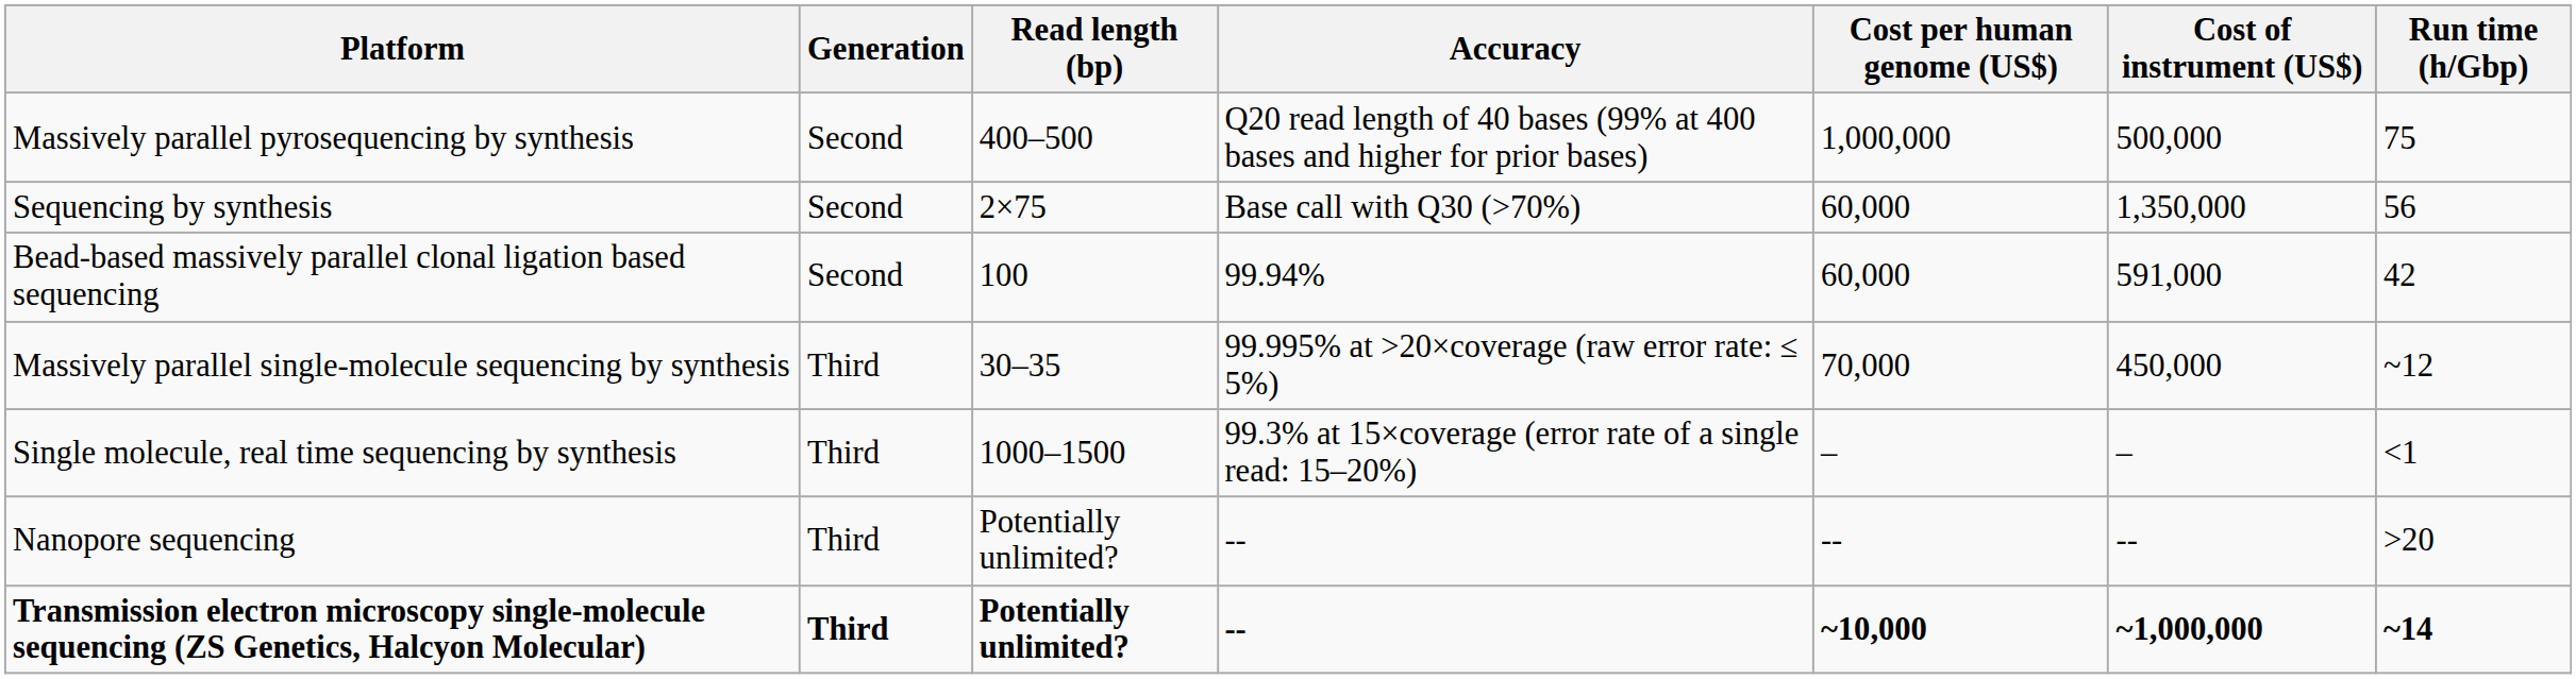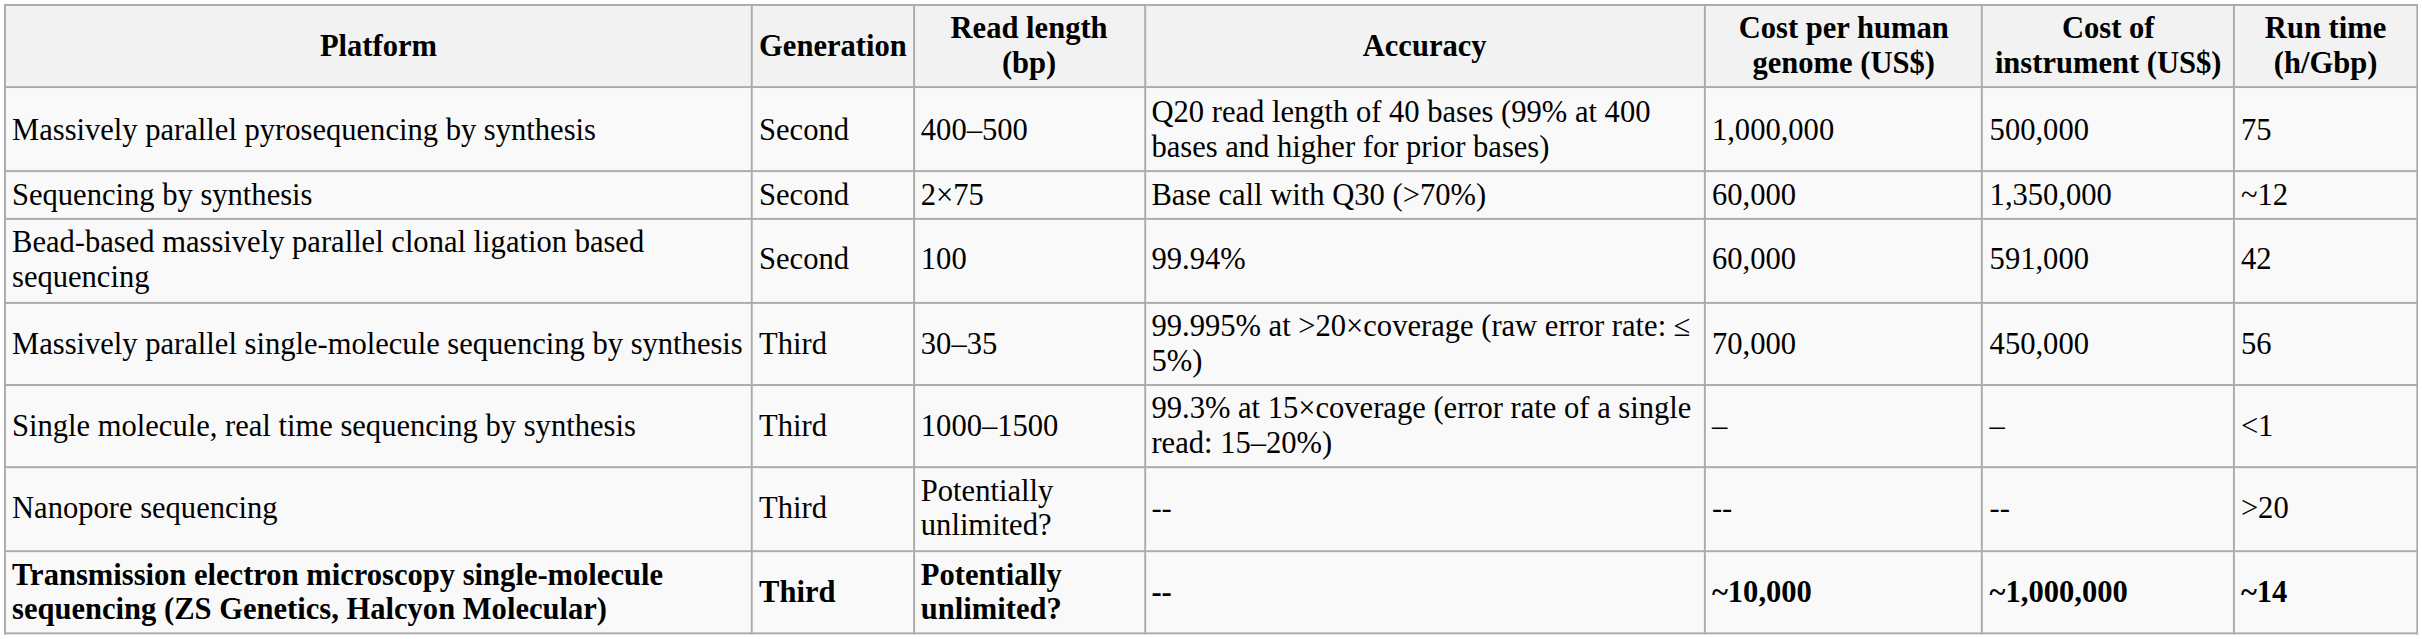Sequencing by synthesis | Run time (h/Gbp): 56 -> ~12
Massively parallel single-molecule sequencing by synthesis | Run time (h/Gbp): ~12 -> 56
